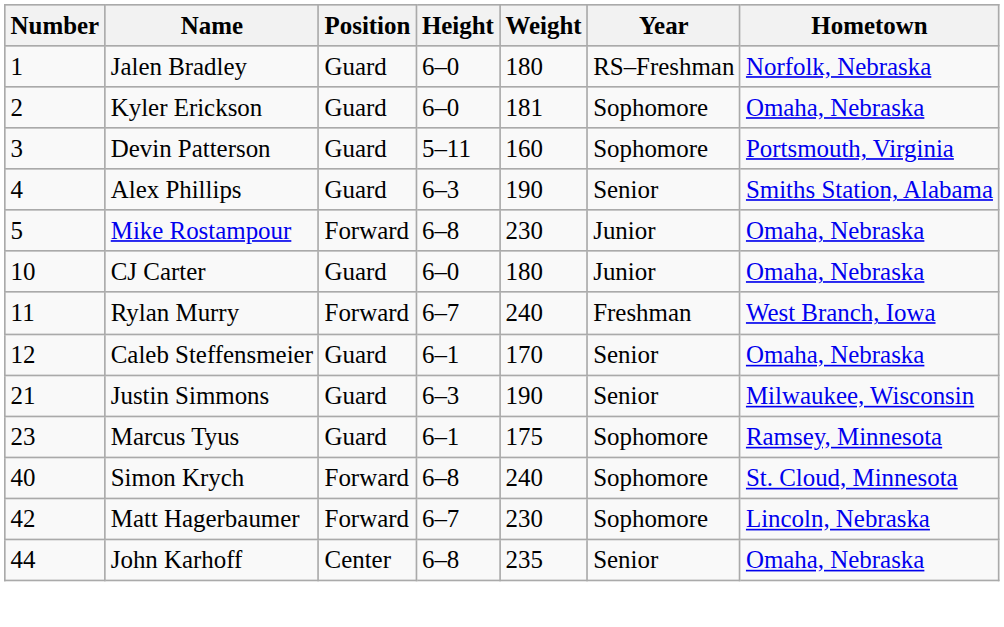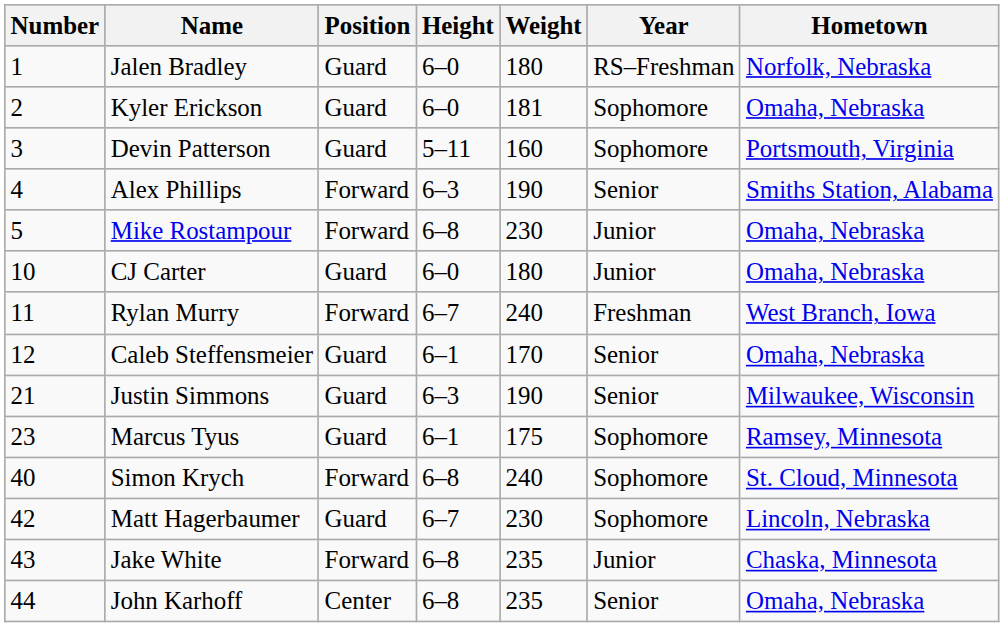Alex Phillips | Position: Guard -> Forward
Matt Hagerbaumer | Position: Forward -> Guard
+ row: 43 | Jake White | Forward | 6–8 | 235 | Junior | Chaska, Minnesota
